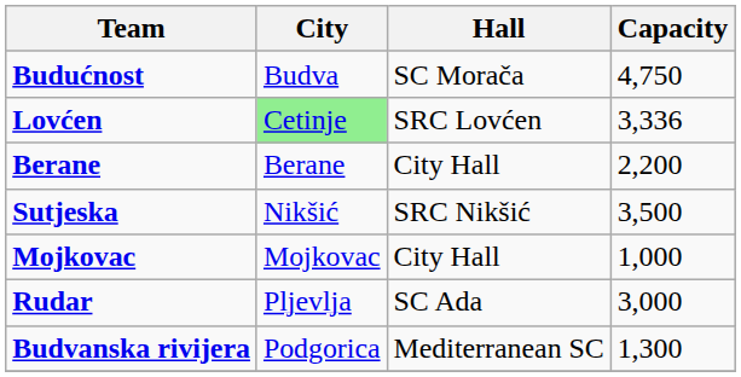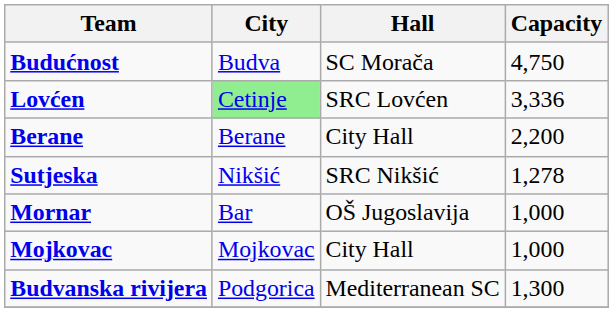Sutjeska | Capacity: 3,500 -> 1,278
+ row: Mornar | Bar | OŠ Jugoslavija | 1,000
- row: Rudar | Pljevlja | SC Ada | 3,000
